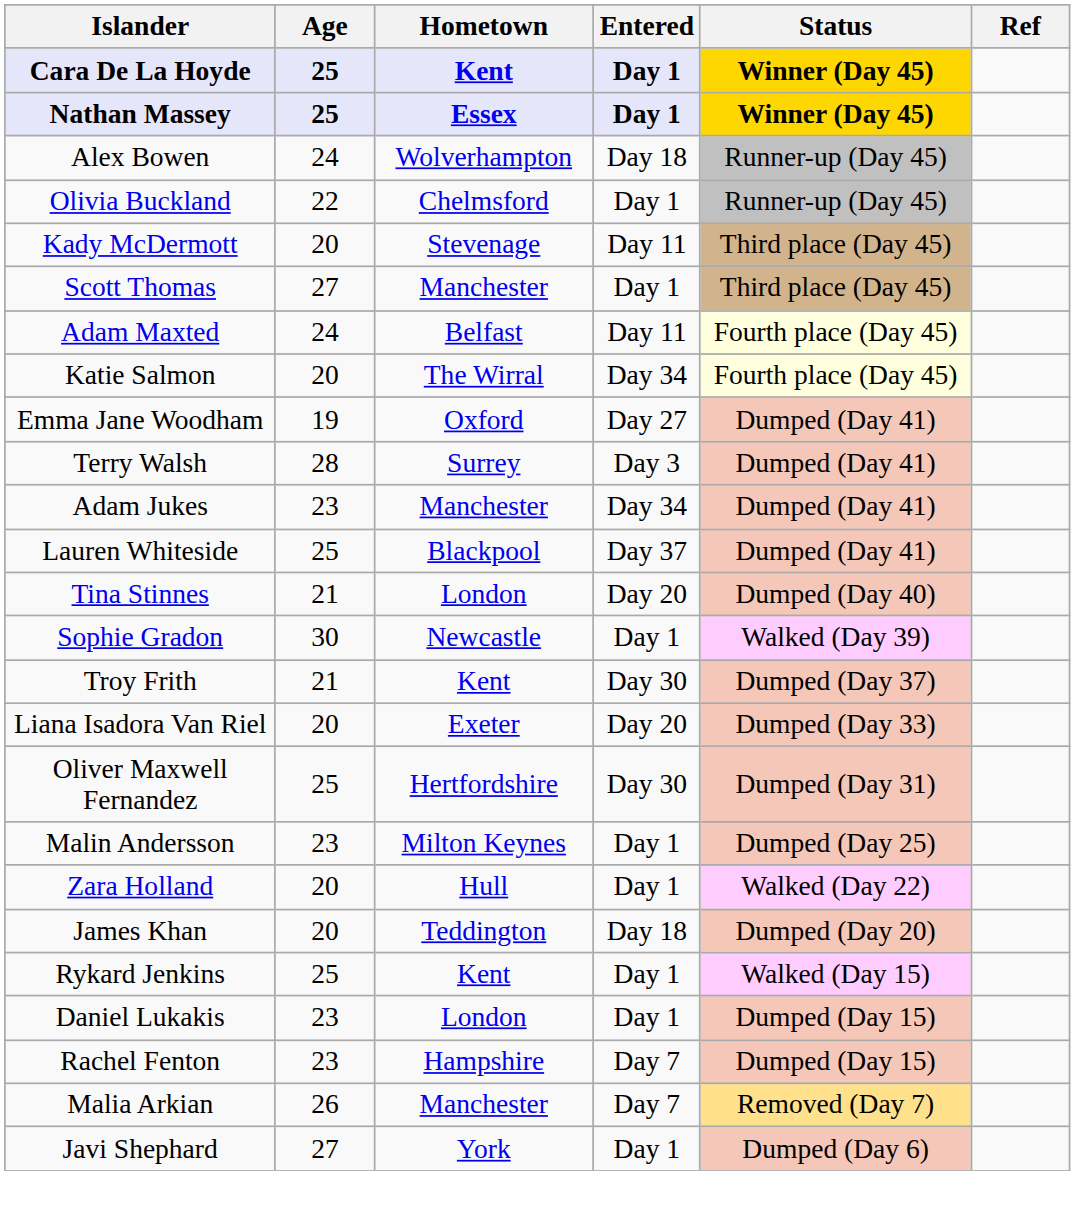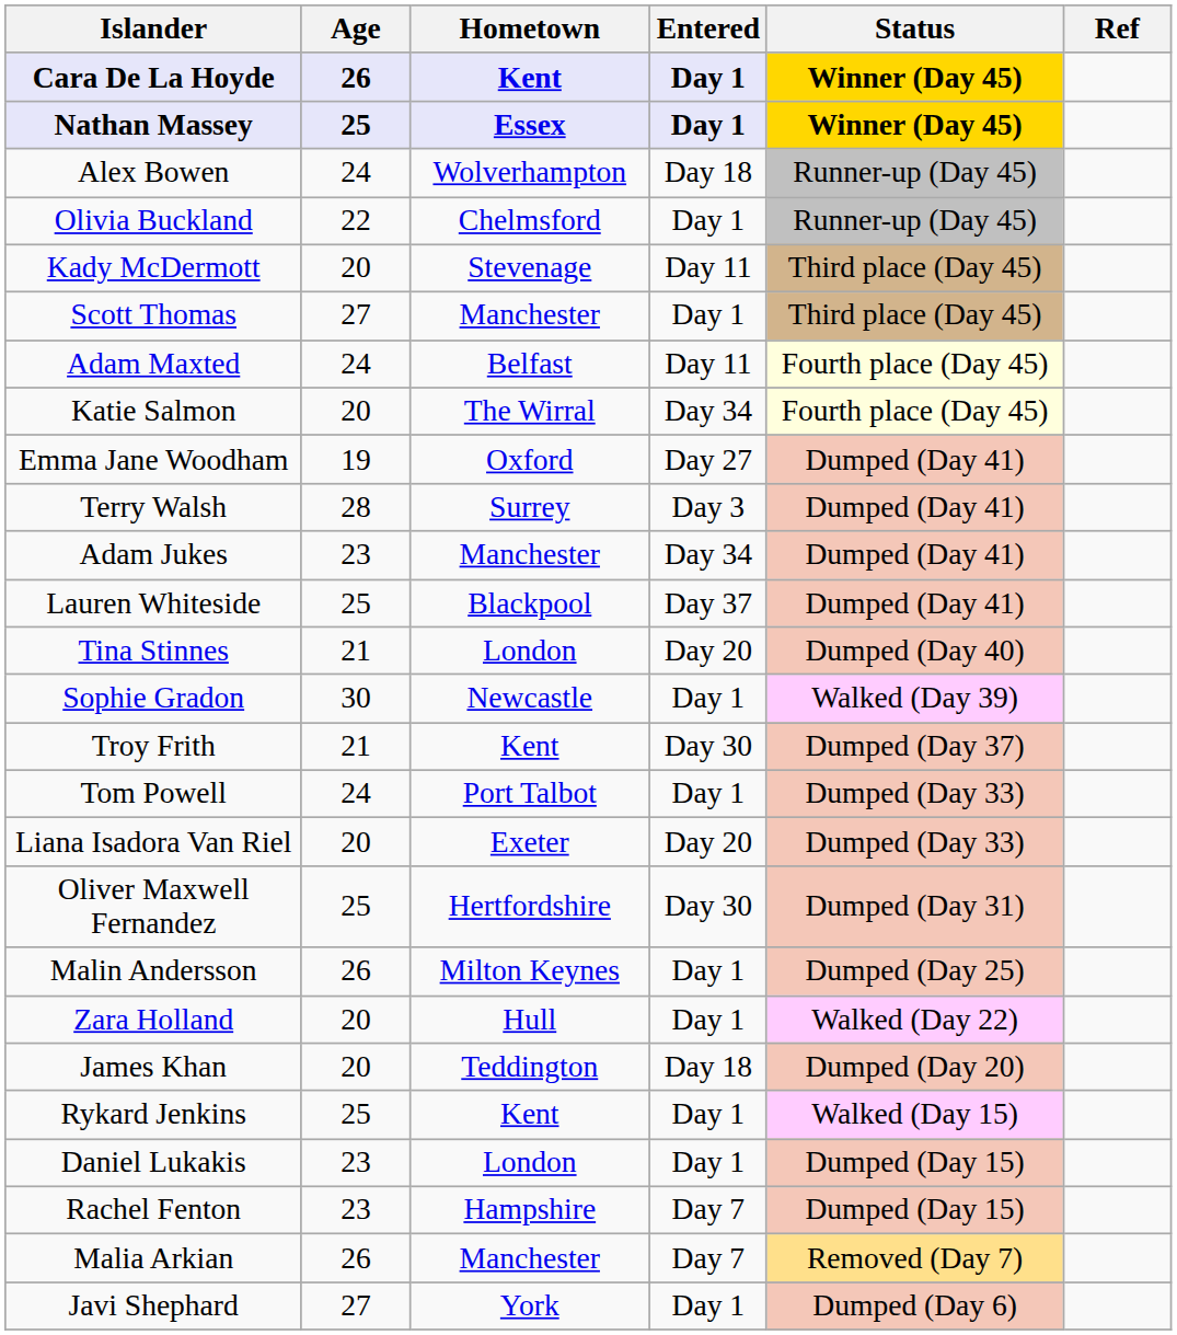Cara De La Hoyde | Age: 25 -> 26
+ row: Tom Powell | 24 | Port Talbot | Day 1 | Dumped (Day 33)
Malin Andersson | Age: 23 -> 26
